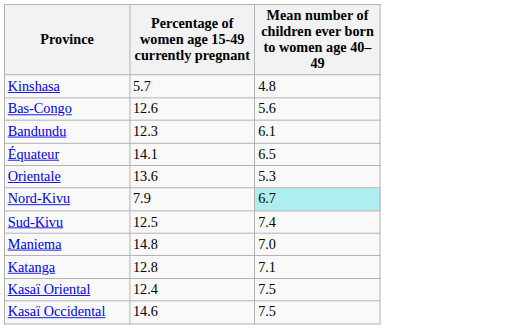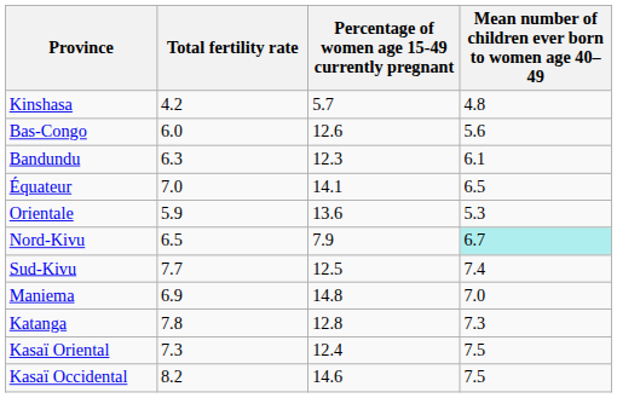+ column: Total fertility rate | 4.2 | 6.0 | 6.3 | 7.0 | 5.9 | 6.5 | 7.7 | 6.9 | 7.8 | 7.3 | 8.2
Katanga | Mean number of children ever born to women age 40–49: 7.1 -> 7.3
